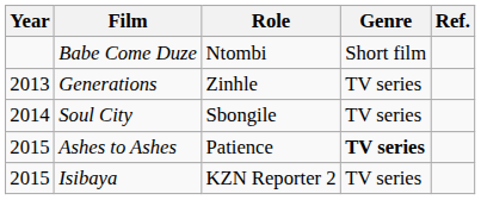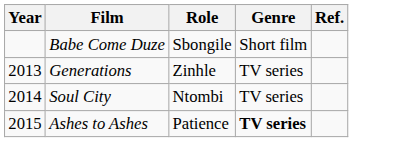Babe Come Duze | Role: Ntombi -> Sbongile
Soul City | Role: Sbongile -> Ntombi
- row: 2015 | Isibaya | KZN Reporter 2 | TV series
